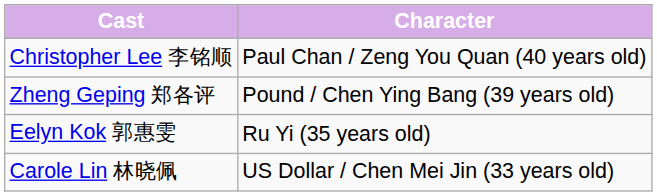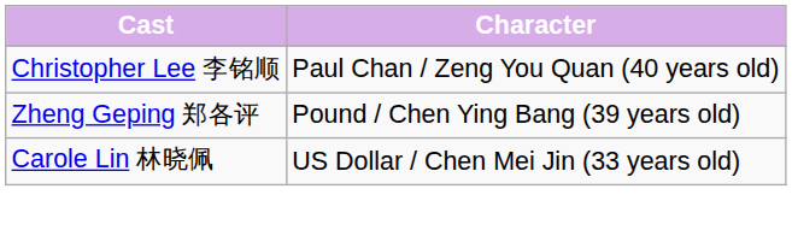- row: Eelyn Kok 郭惠雯 | Ru Yi (35 years old)
